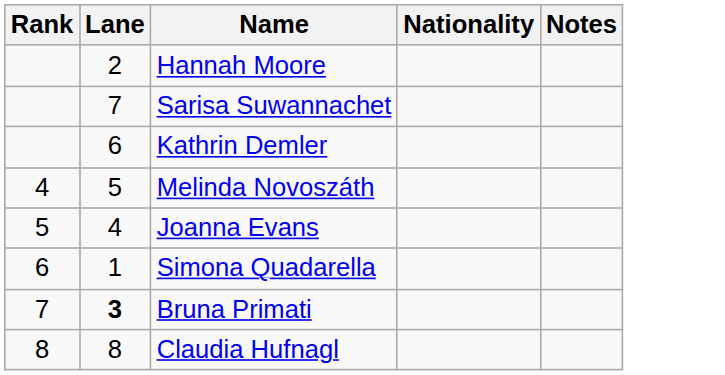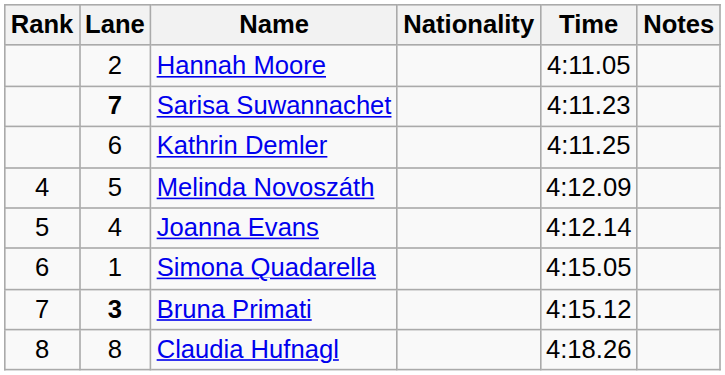+ column: Time | 4:11.05 | 4:11.23 | 4:11.25 | 4:12.09 | 4:12.14 | 4:15.05 | 4:15.12 | 4:18.26
Sarisa Suwannachet | Lane: normal -> bold
